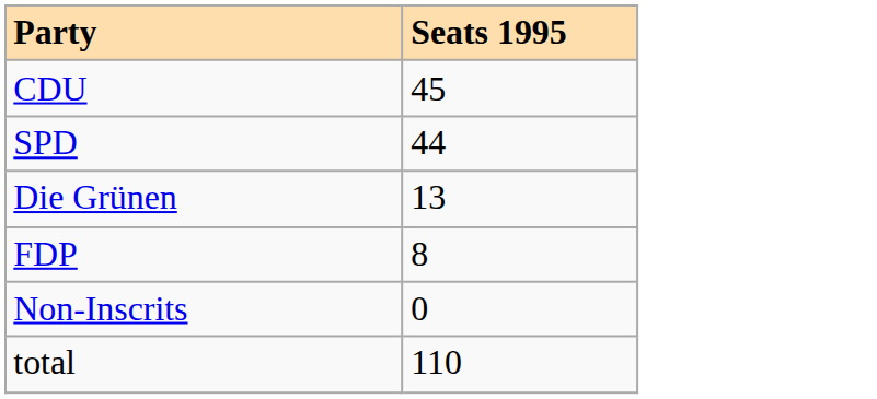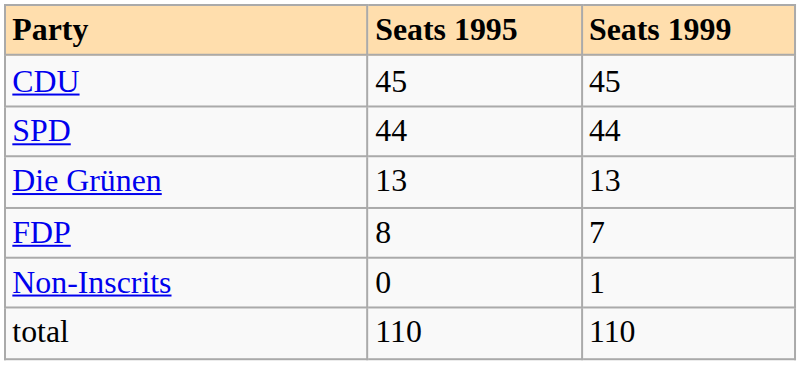+ column: Seats 1999 | 45 | 44 | 13 | 7 | 1 | 110
